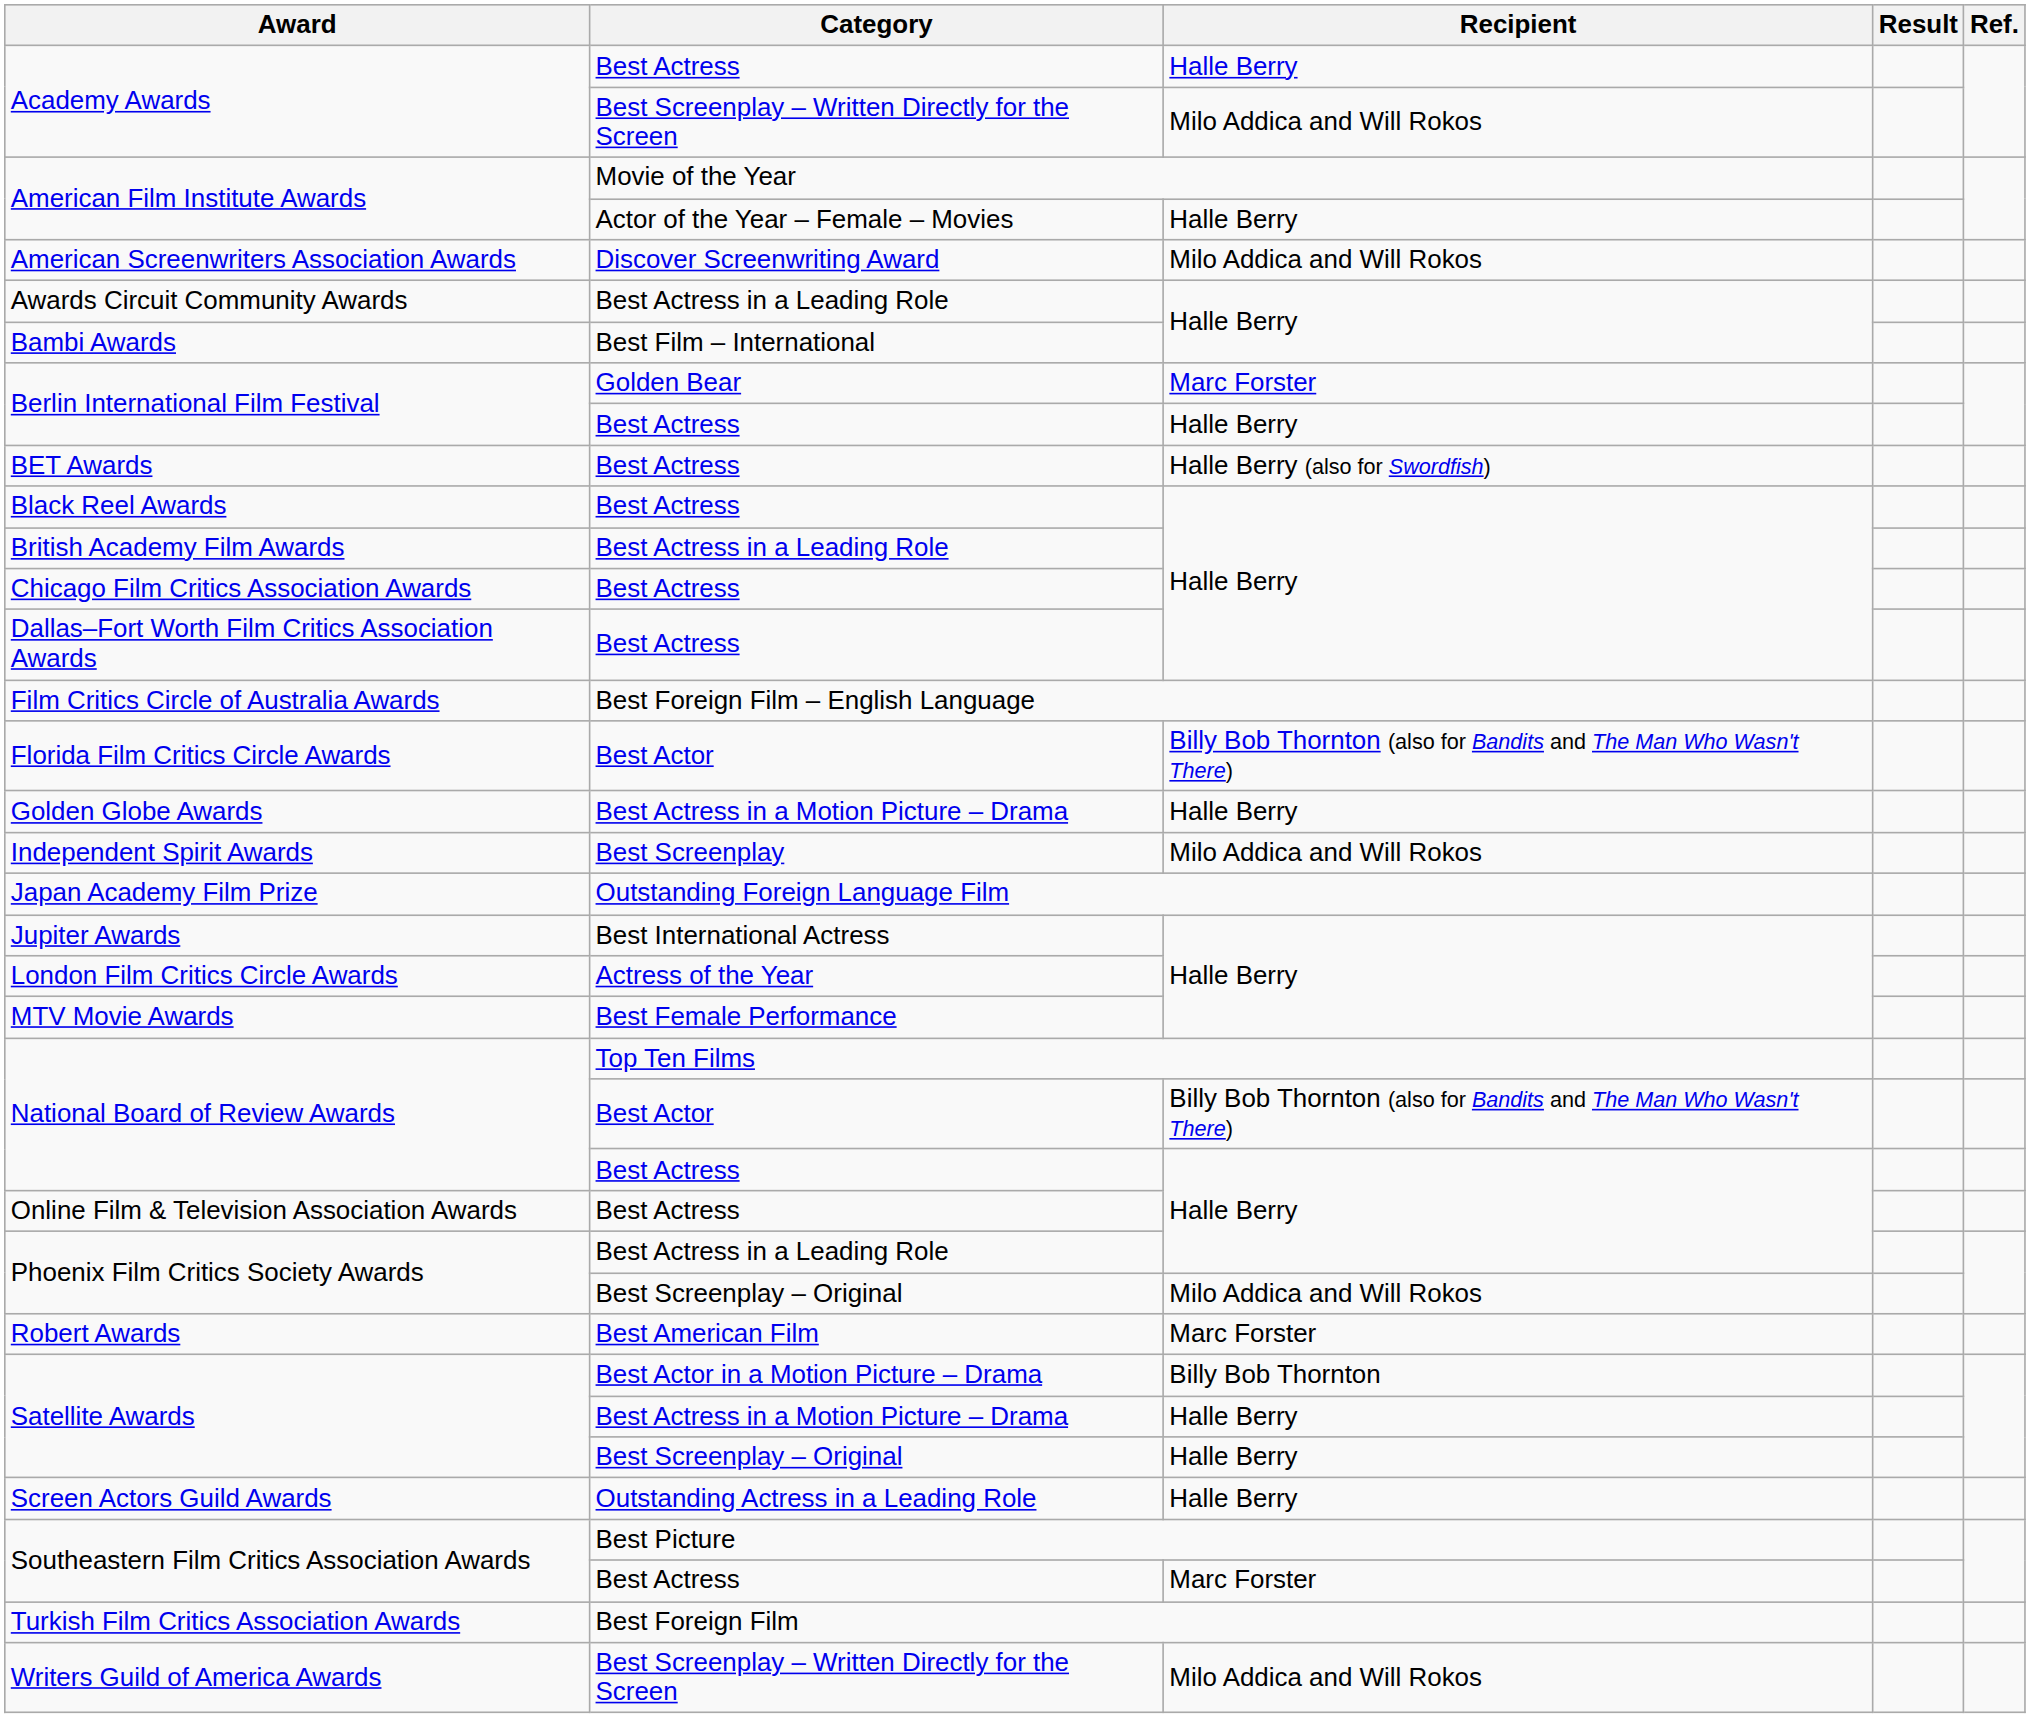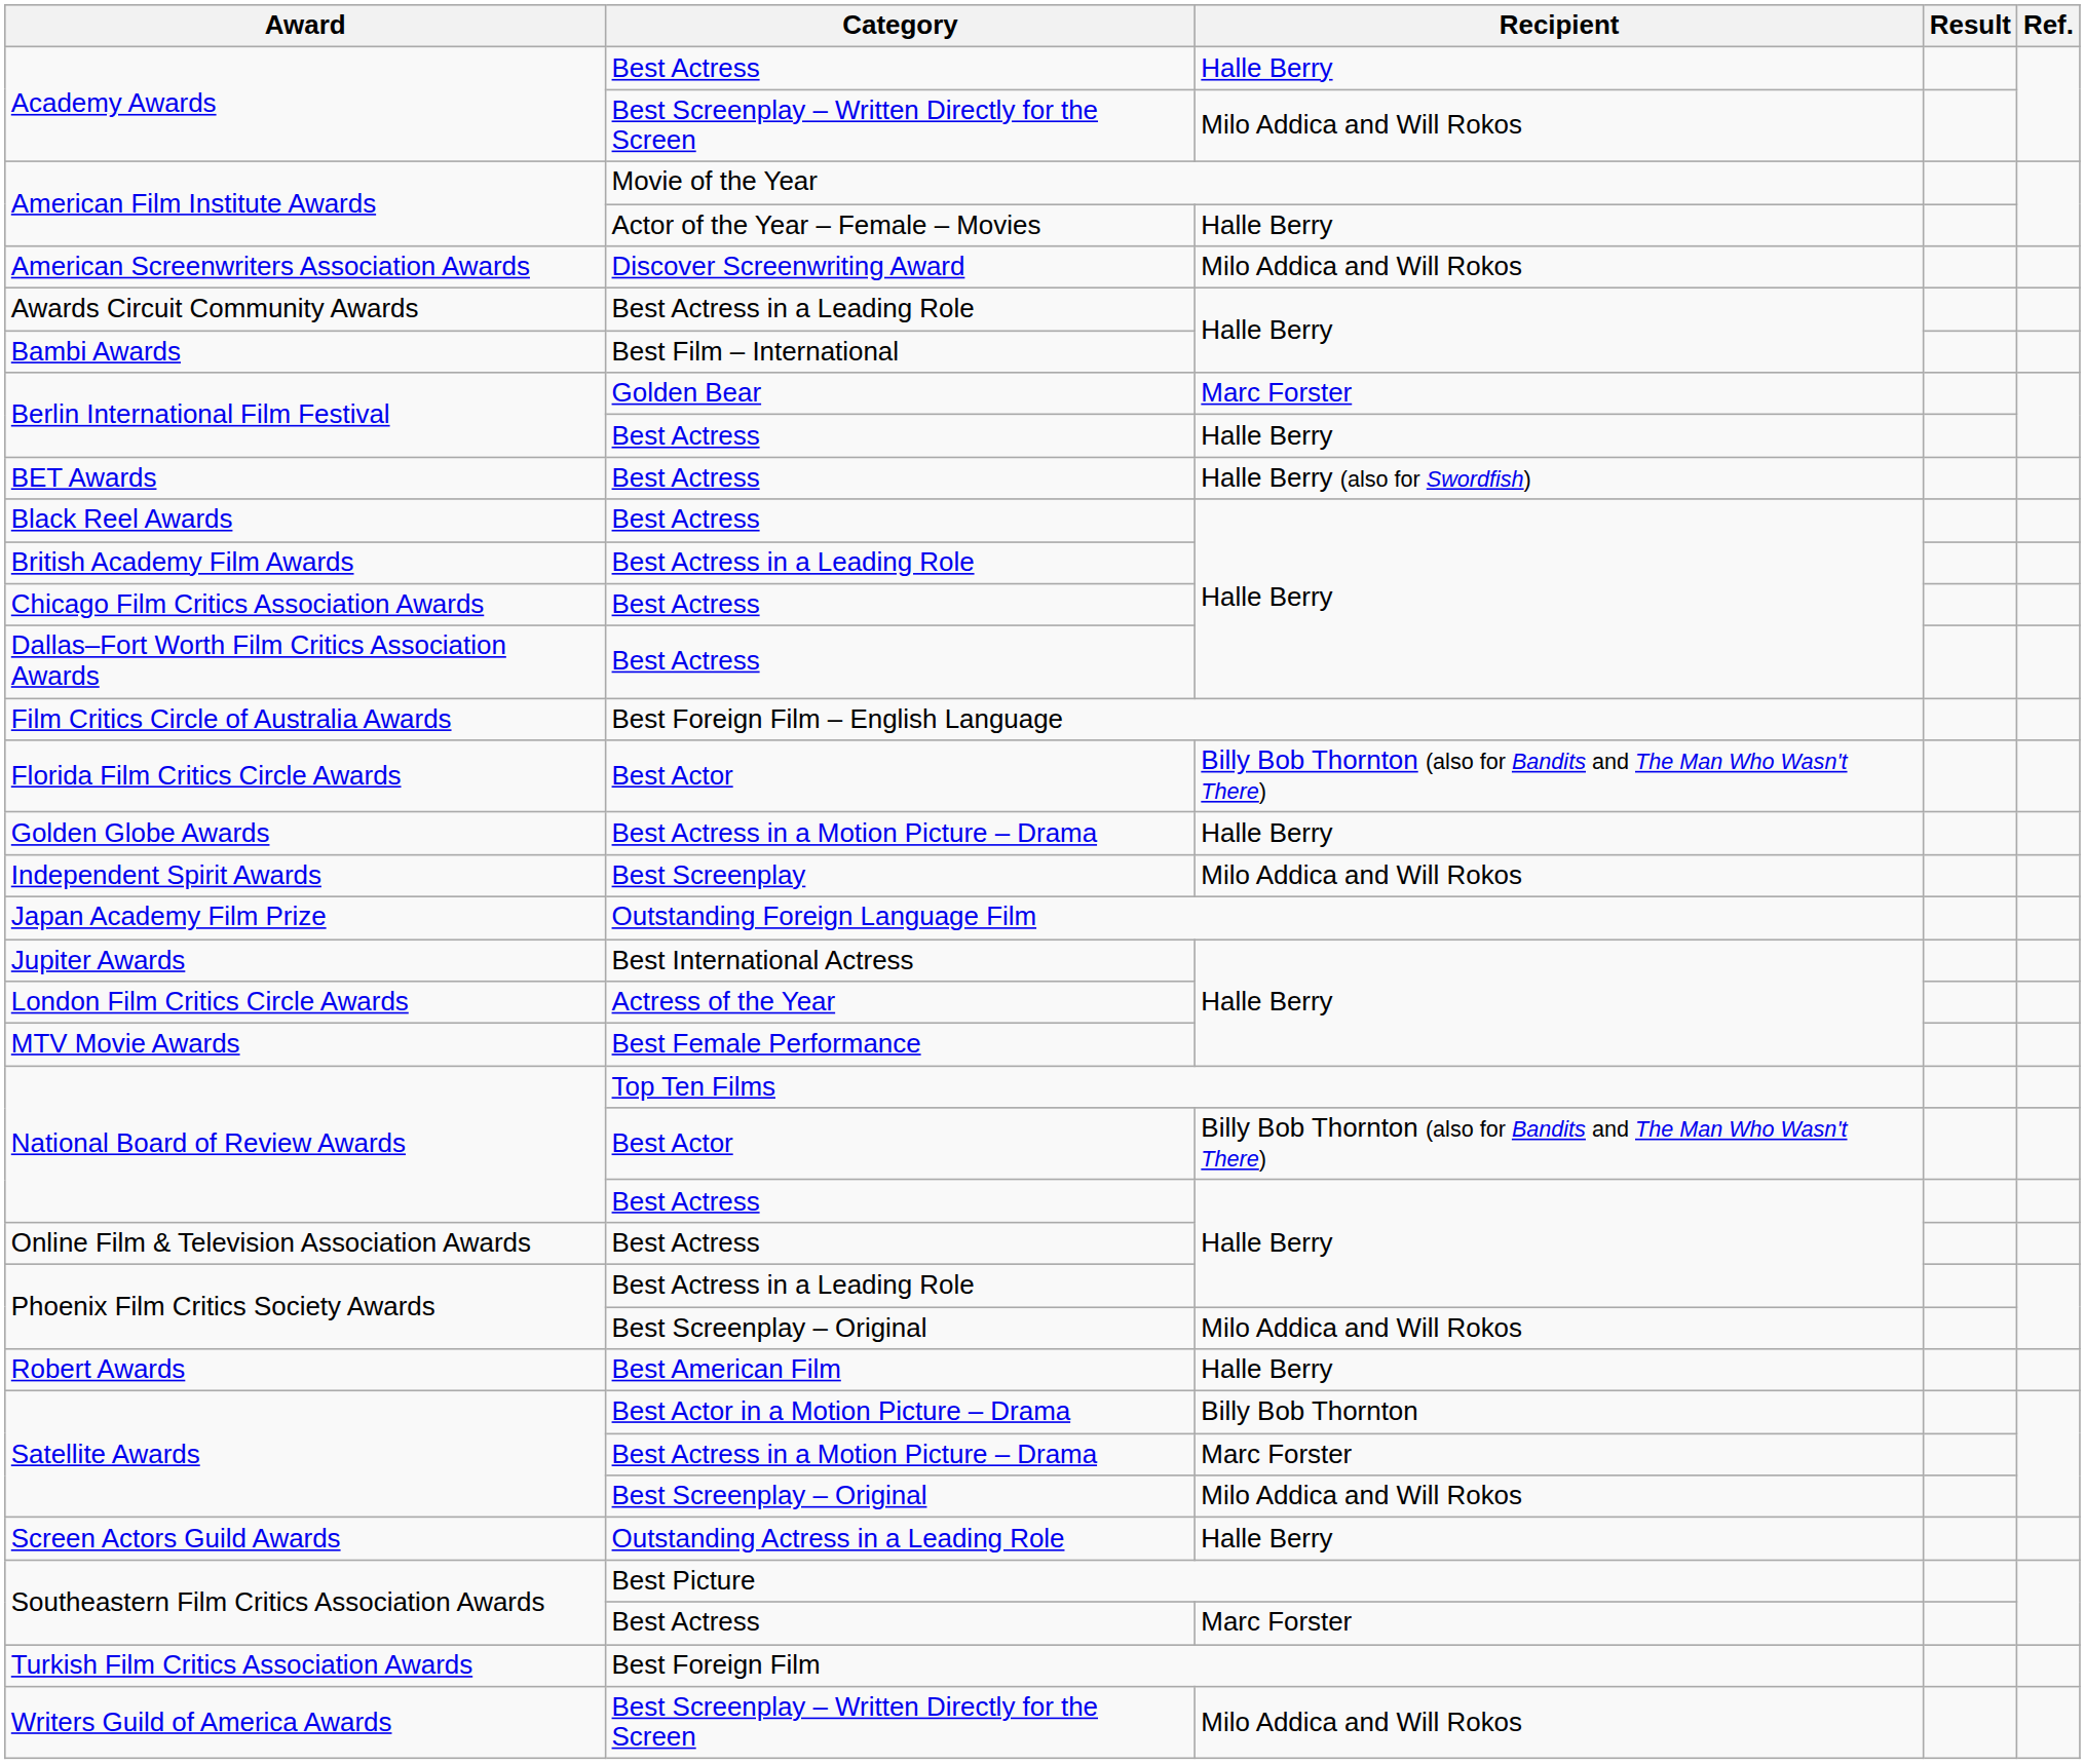Robert Awards | Recipient: Marc Forster -> Halle Berry
Satellite Awards / Best Actress in a Motion Picture – Drama | Recipient: Halle Berry -> Marc Forster
Satellite Awards / Best Screenplay – Original | Recipient: Halle Berry -> Milo Addica and Will Rokos
